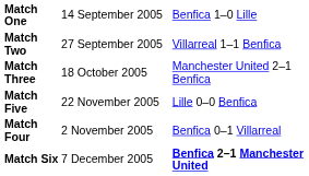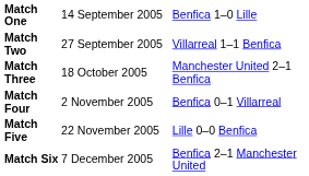rows swapped: Match Four <-> Match Five
Match Six | column 3: bold -> normal
